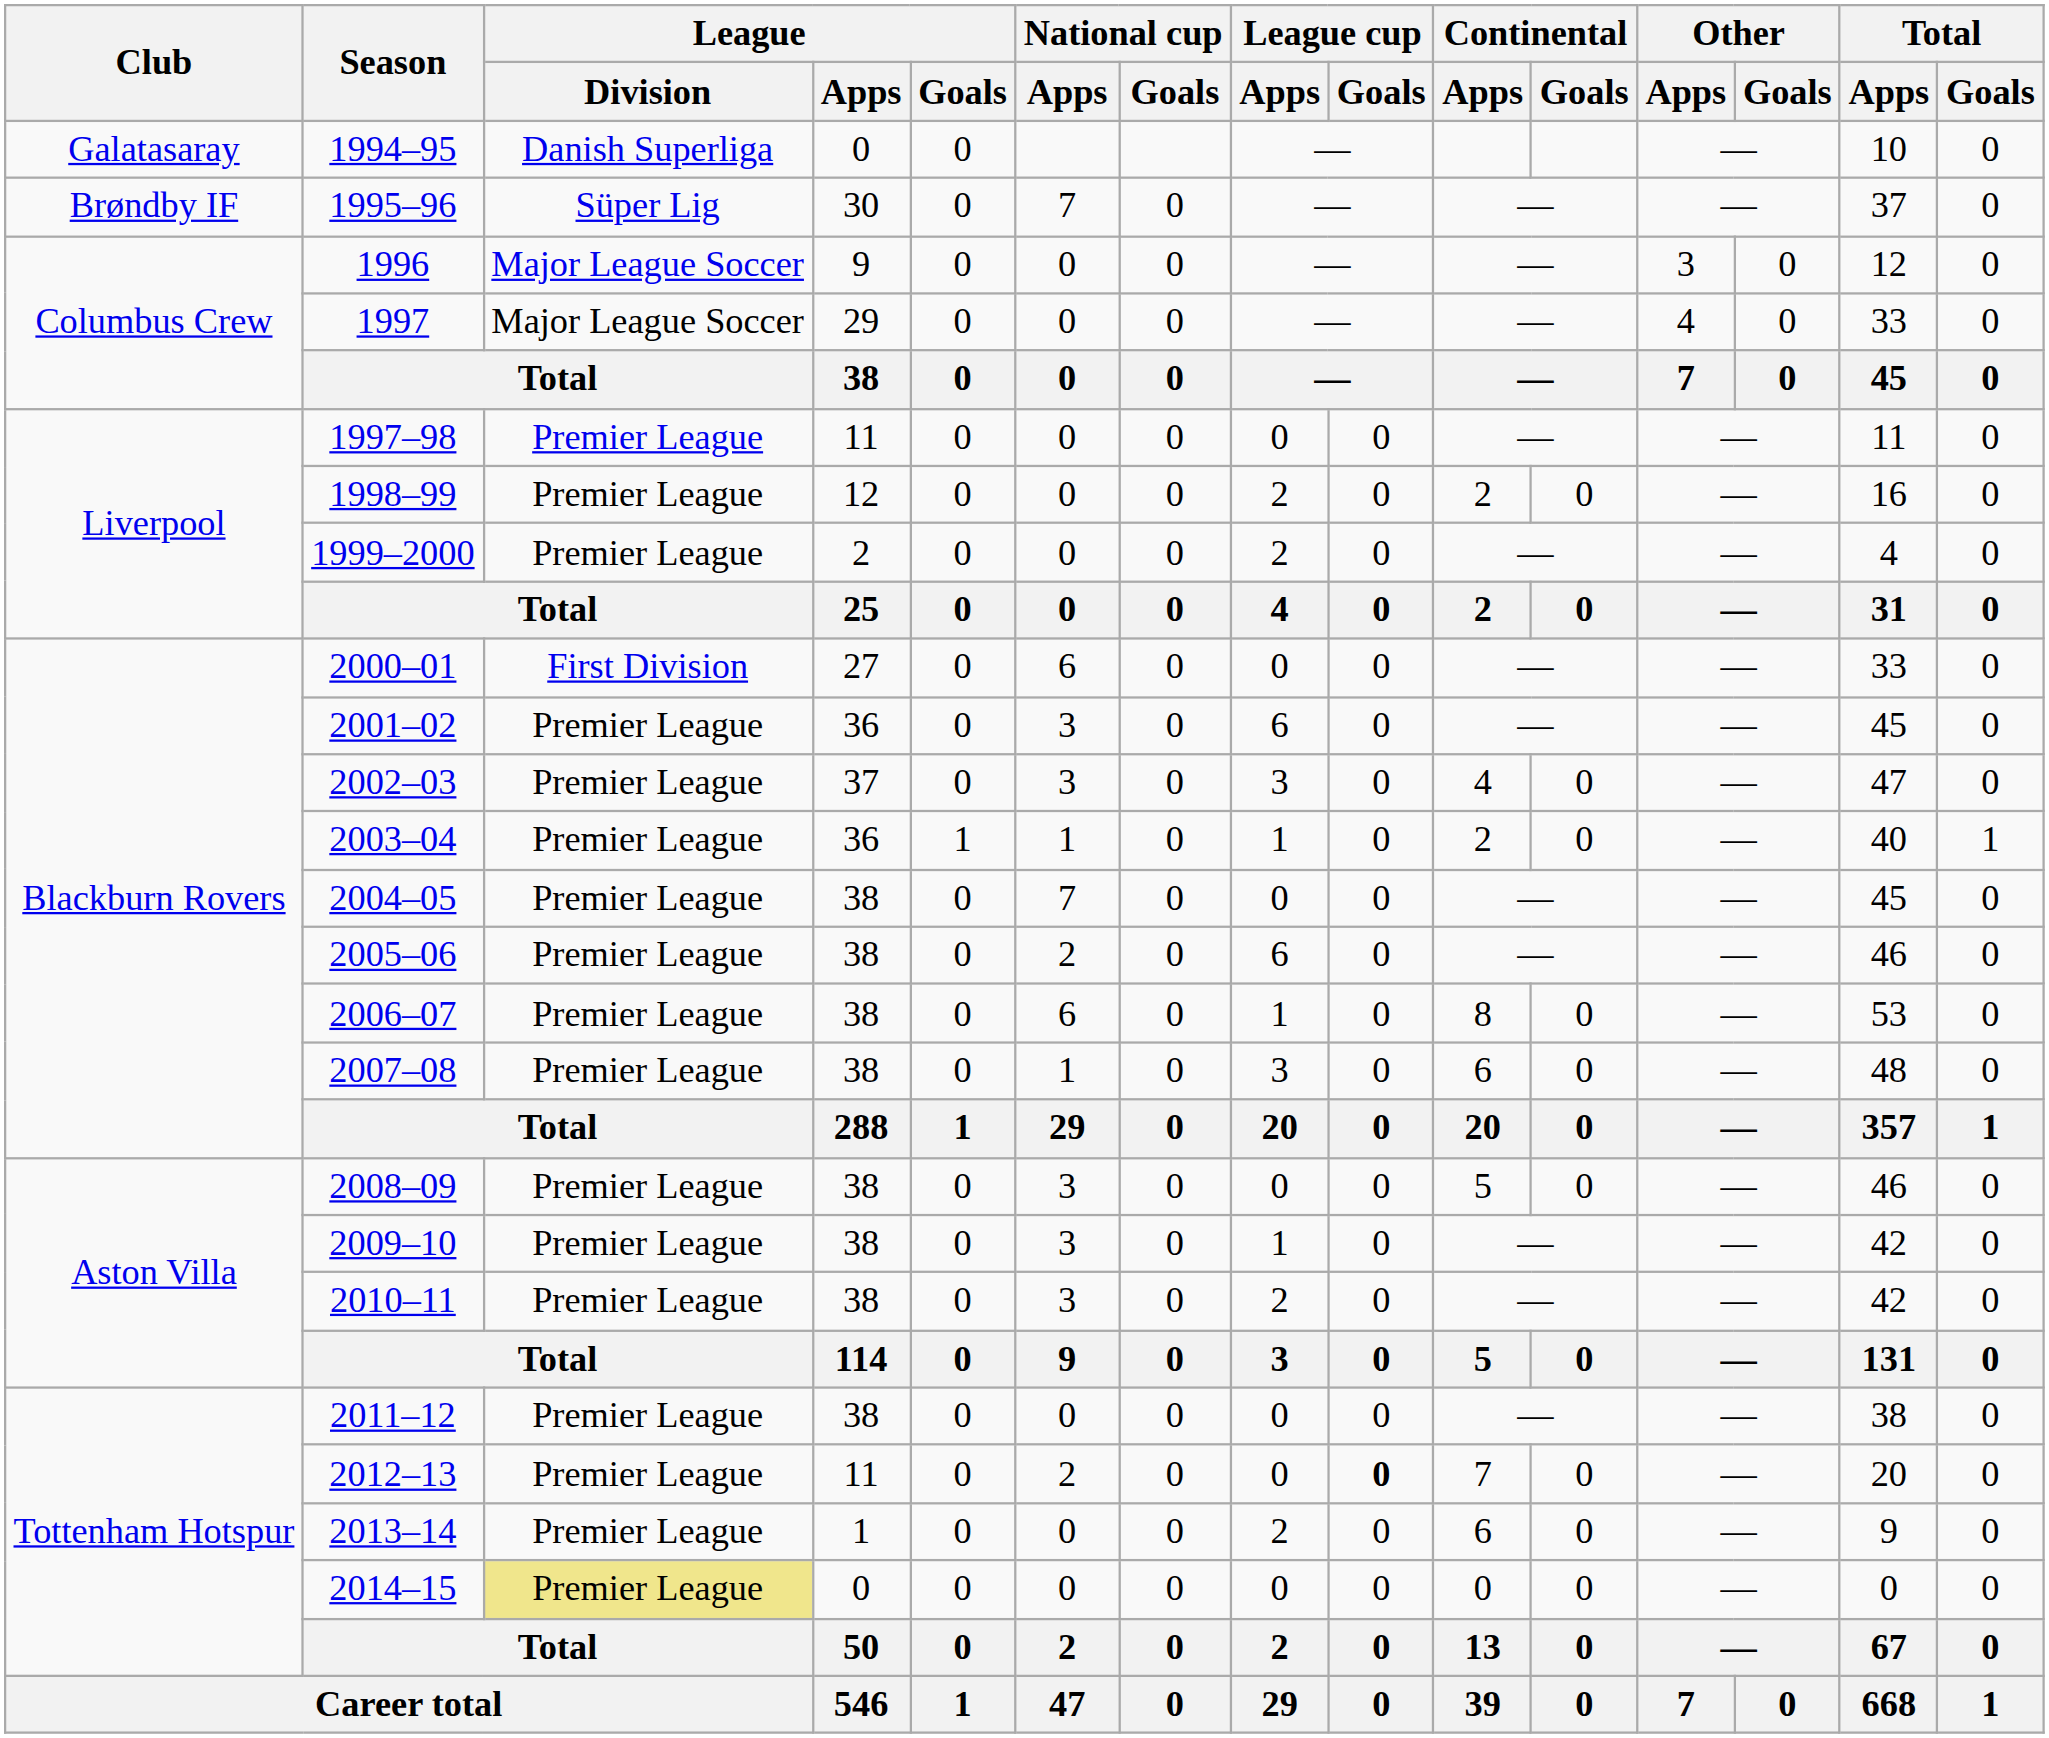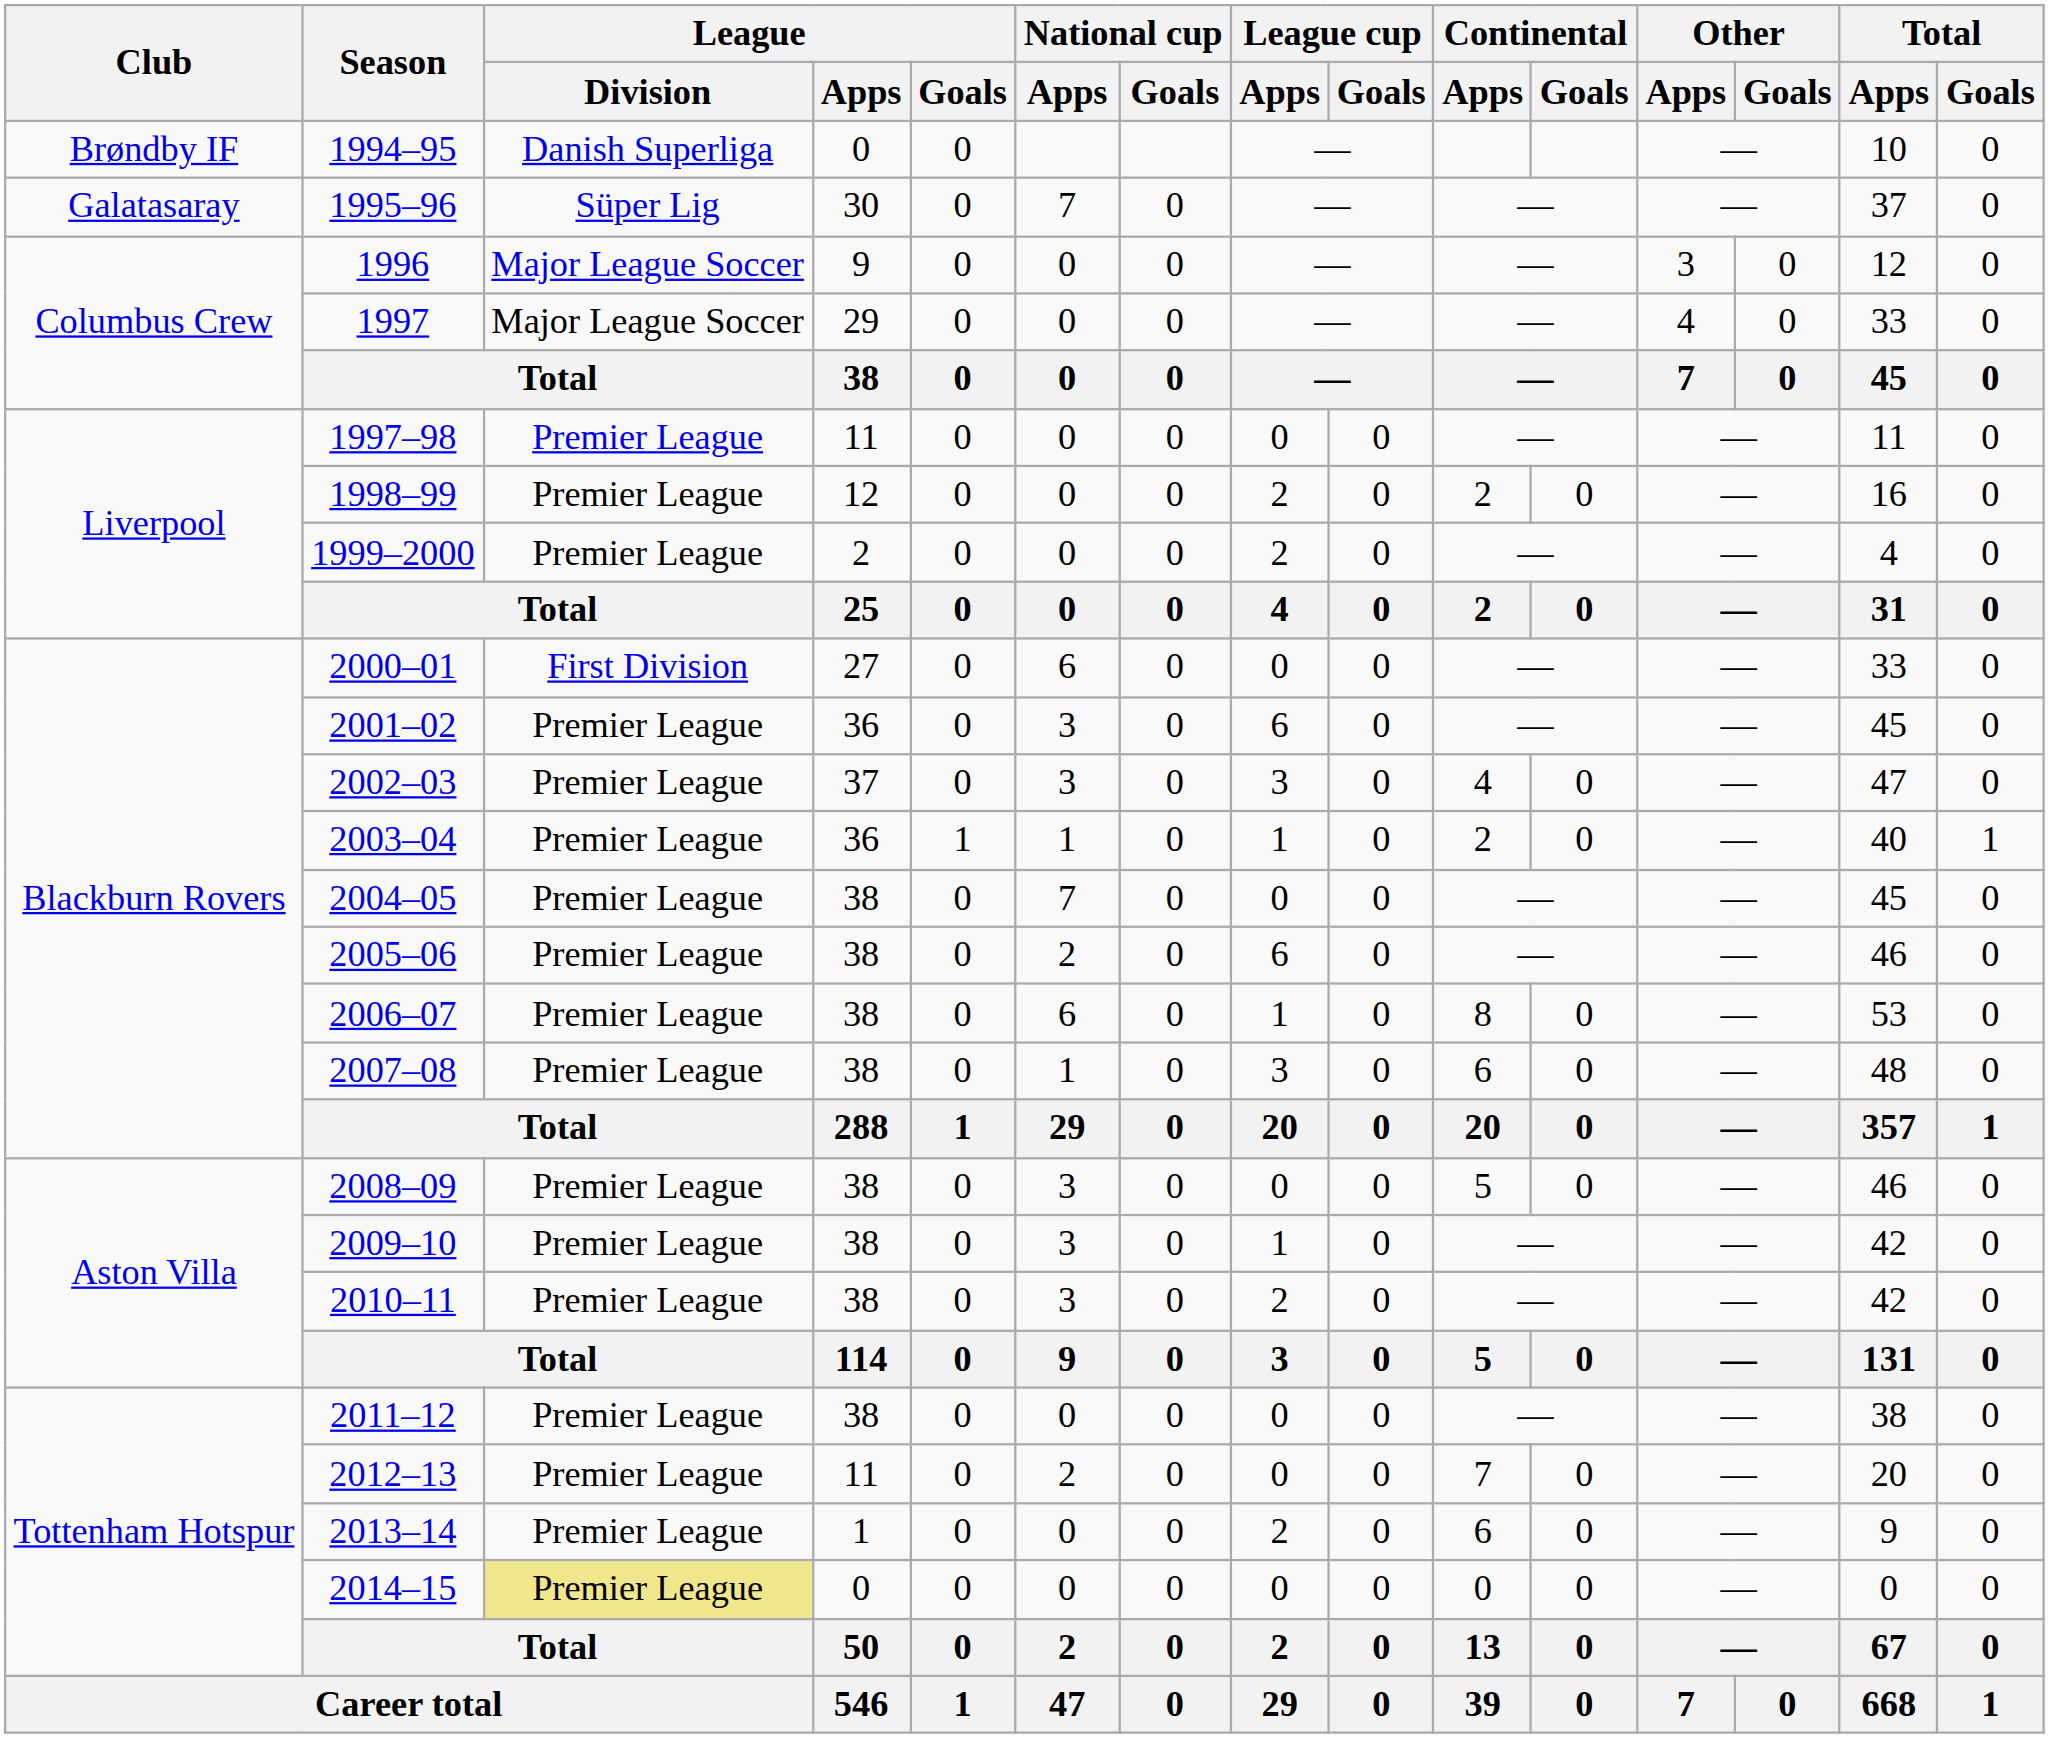1994–95 | Club: Galatasaray -> Brøndby IF
1995–96 | Club: Brøndby IF -> Galatasaray
2012–13 | League cup / Goals: bold -> normal
